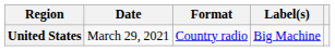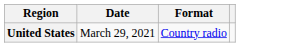- column: Label(s) | Big Machine
